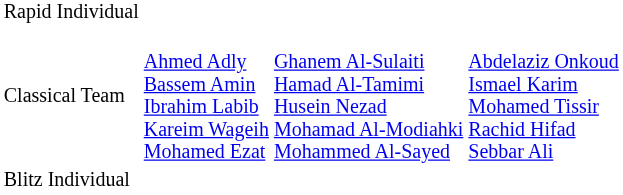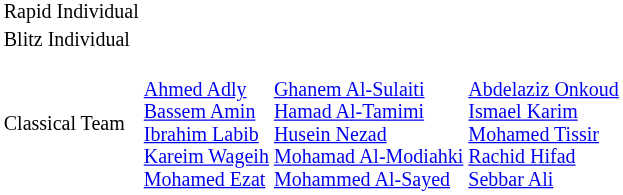rows swapped: Blitz Individual <-> Classical Team
